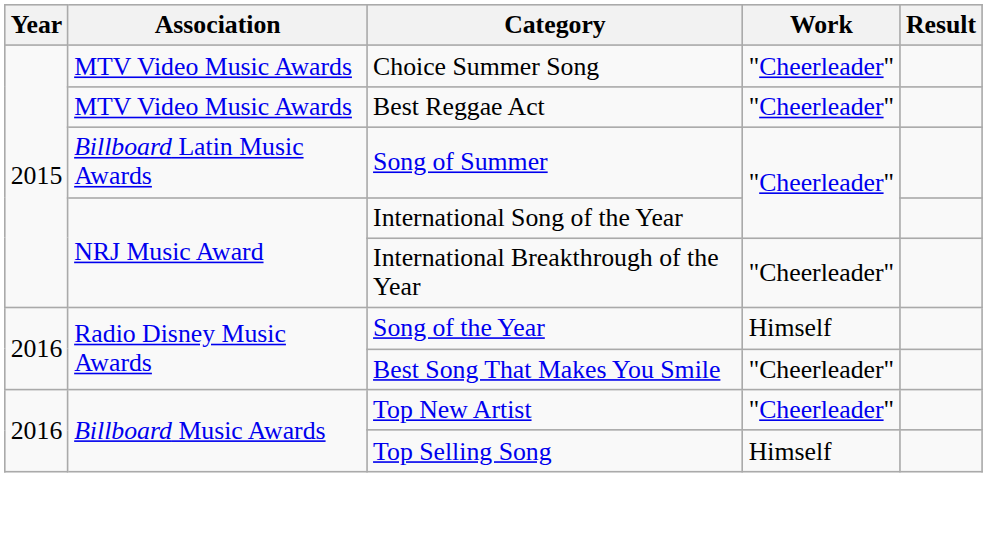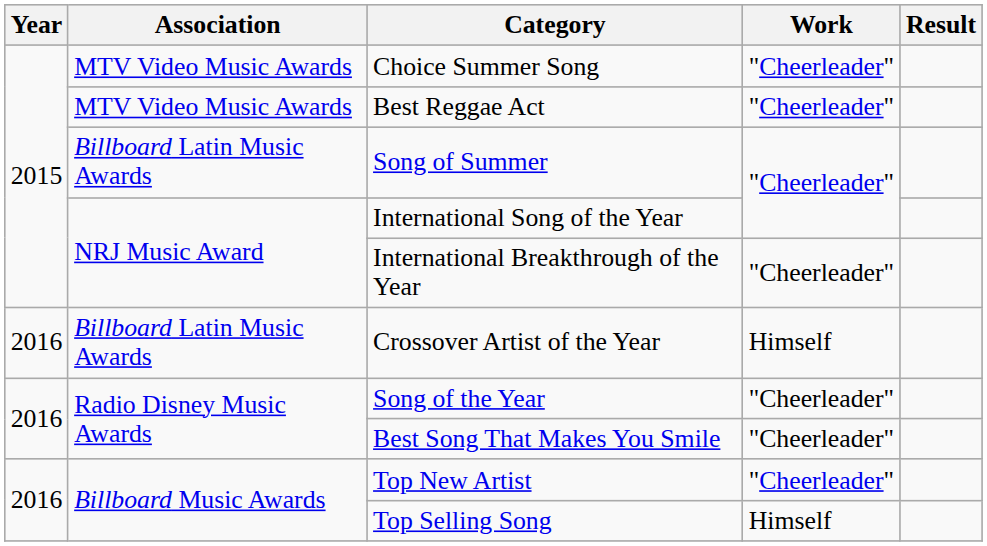+ row: 2016 | Billboard Latin Music Awards | Crossover Artist of the Year | Himself
Song of the Year | Work: Himself -> "Cheerleader"
